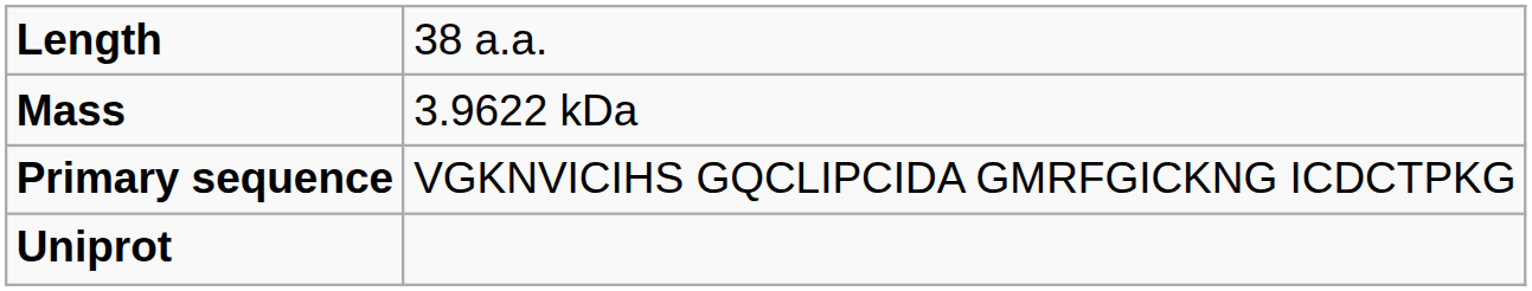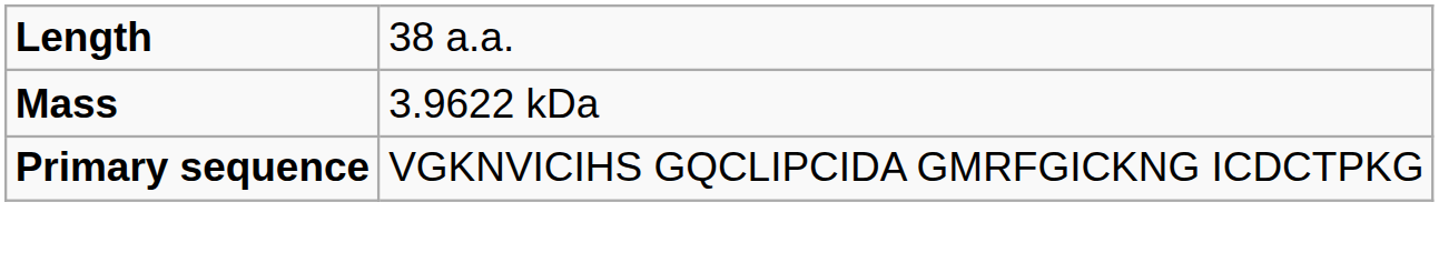- row: Uniprot
